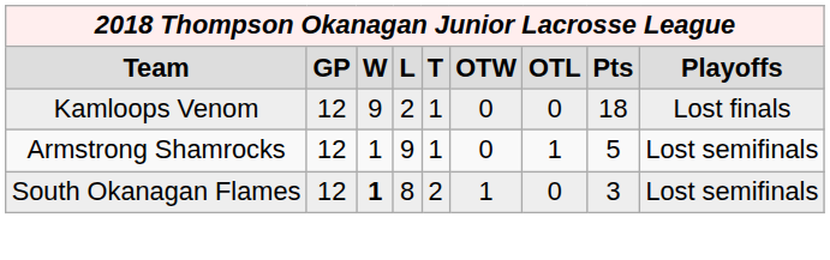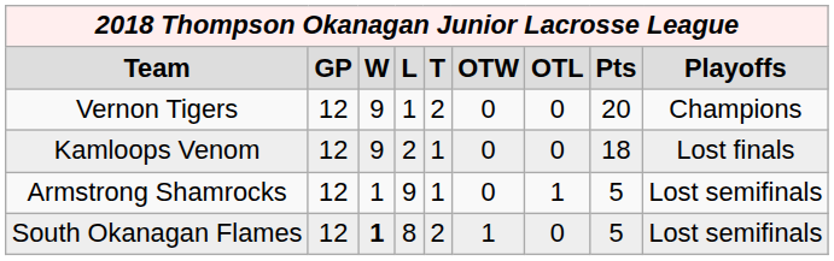+ row: Vernon Tigers | 12 | 9 | 1 | 2 | 0 | 0 | 20 | Champions
South Okanagan Flames | column 8: 3 -> 5
